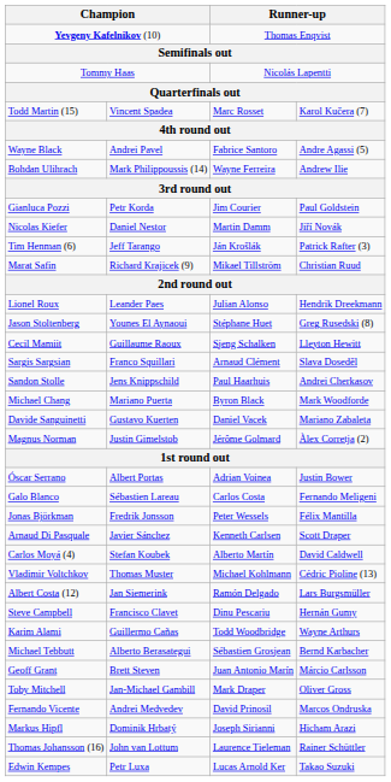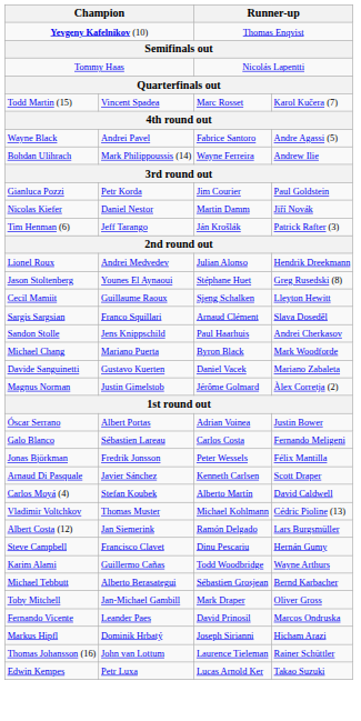- row: Marat Safin | Richard Krajicek (9) | Mikael Tillström | Christian Ruud
Lionel Roux | column 2: Leander Paes -> Andrei Medvedev
- row: Geoff Grant | Brett Steven | Juan Antonio Marín | Márcio Carlsson
Fernando Vicente | column 2: Andrei Medvedev -> Leander Paes
